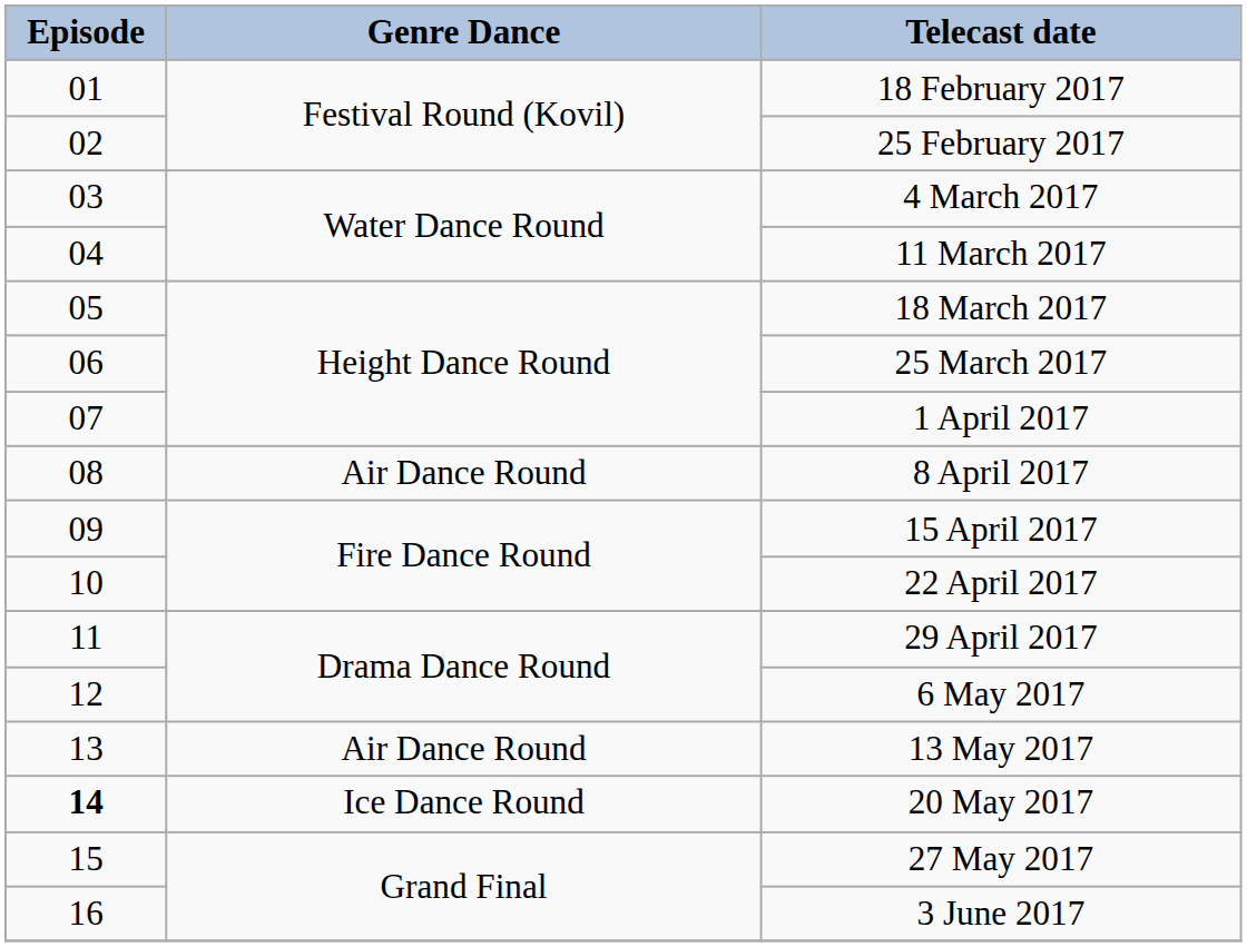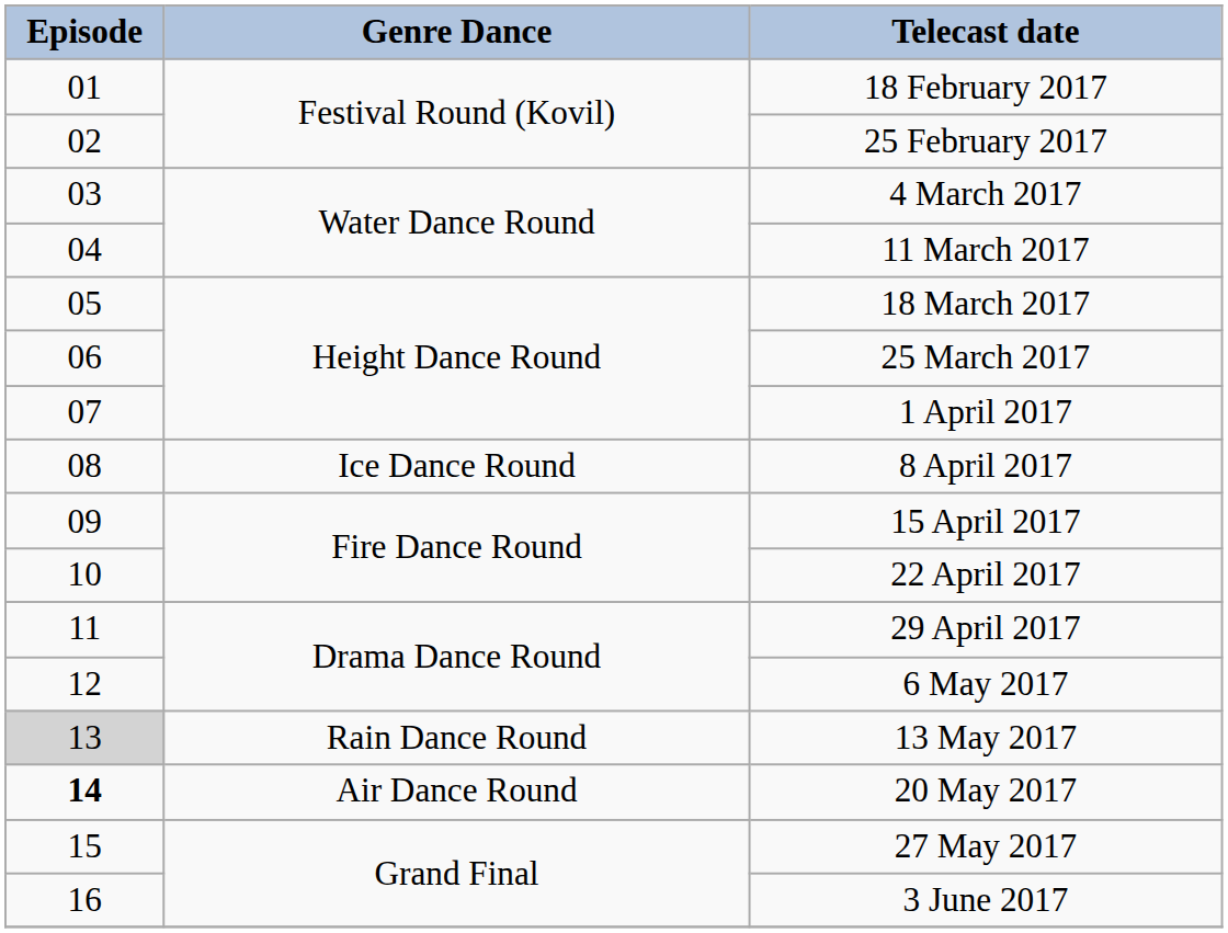8 April 2017 | Genre Dance: Air Dance Round -> Ice Dance Round
13 May 2017 | Episode: no background -> lightgrey background
13 May 2017 | Genre Dance: Air Dance Round -> Rain Dance Round
20 May 2017 | Genre Dance: Ice Dance Round -> Air Dance Round
